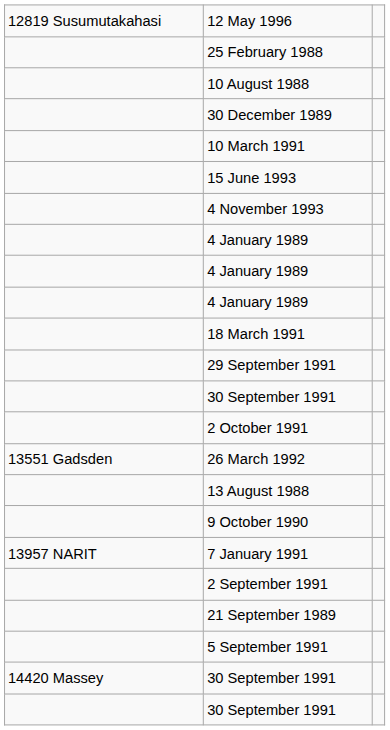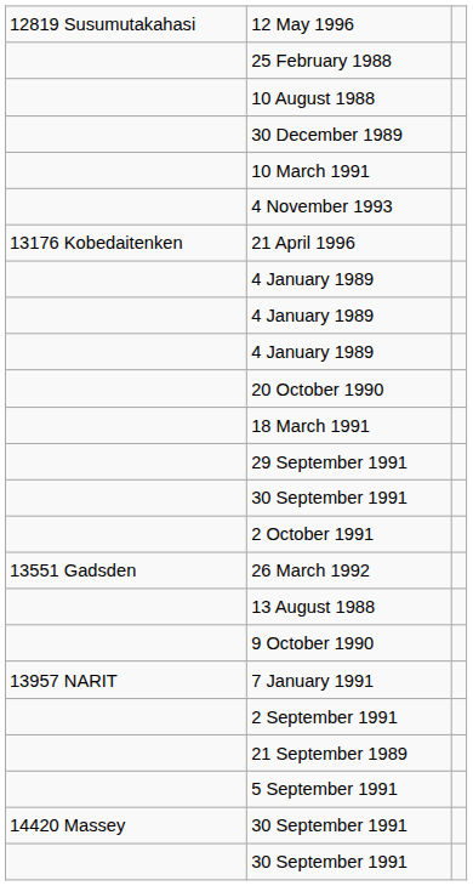- row: 15 June 1993
+ row: 13176 Kobedaitenken | 21 April 1996
+ row: 20 October 1990
